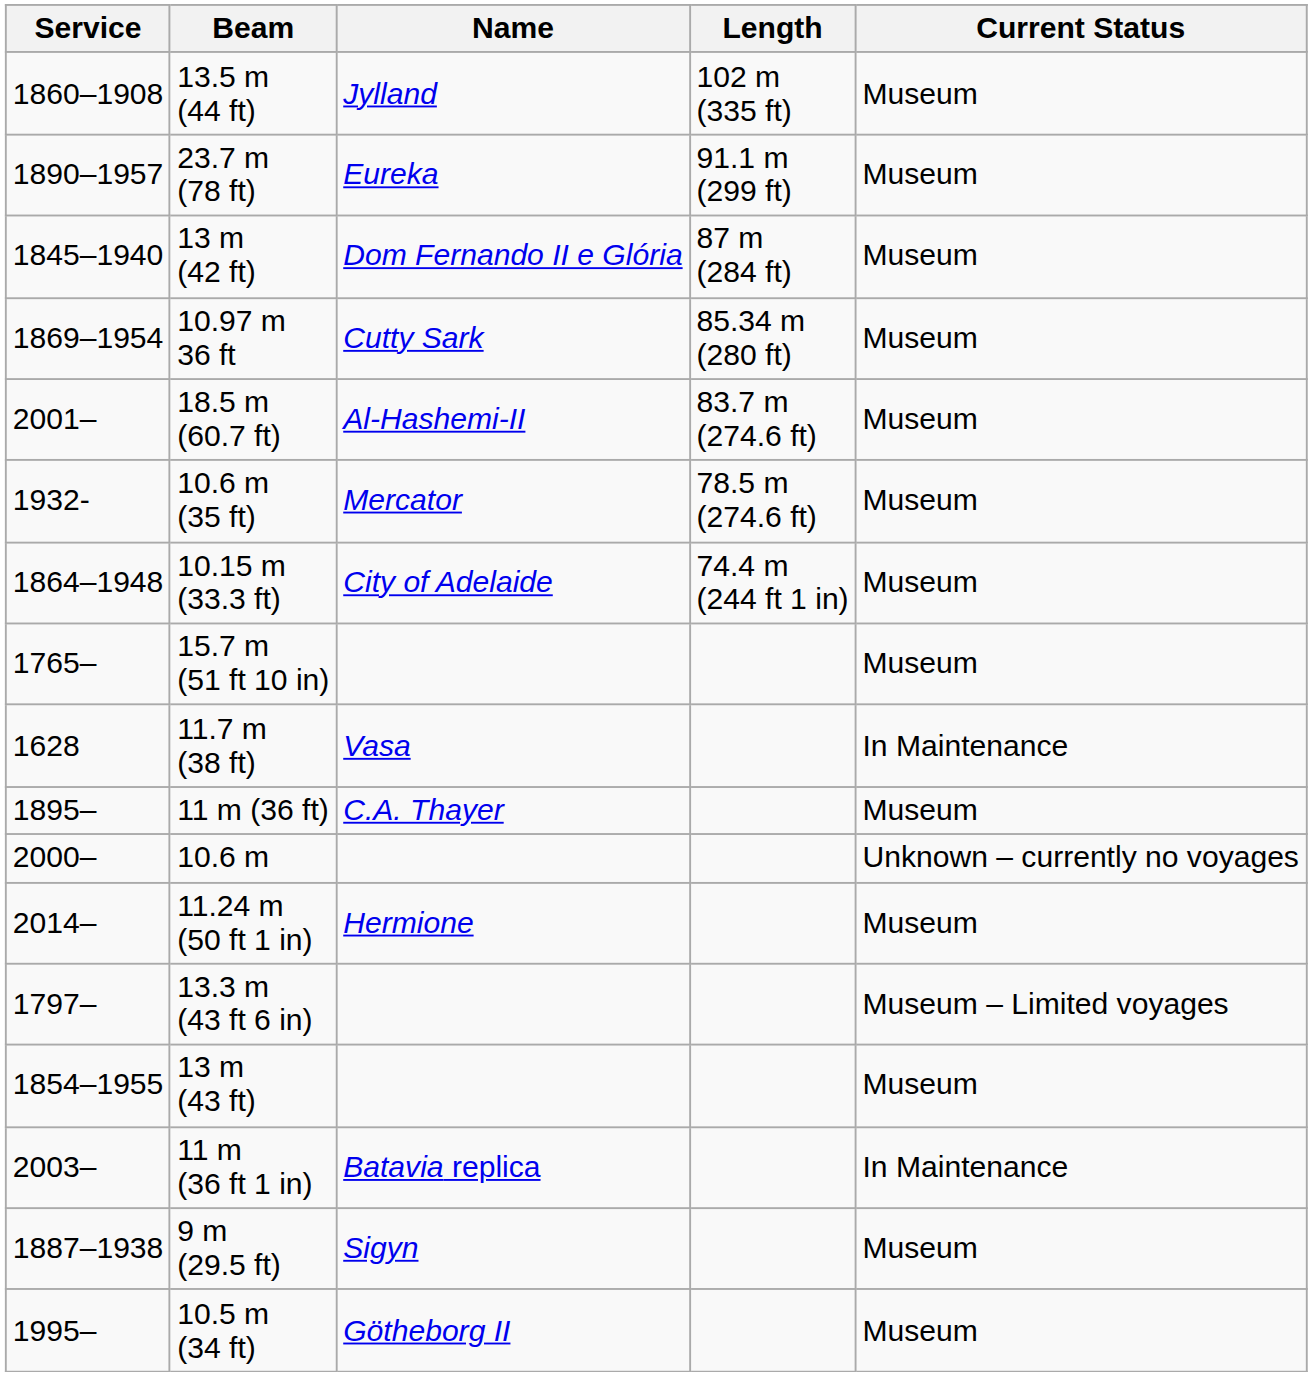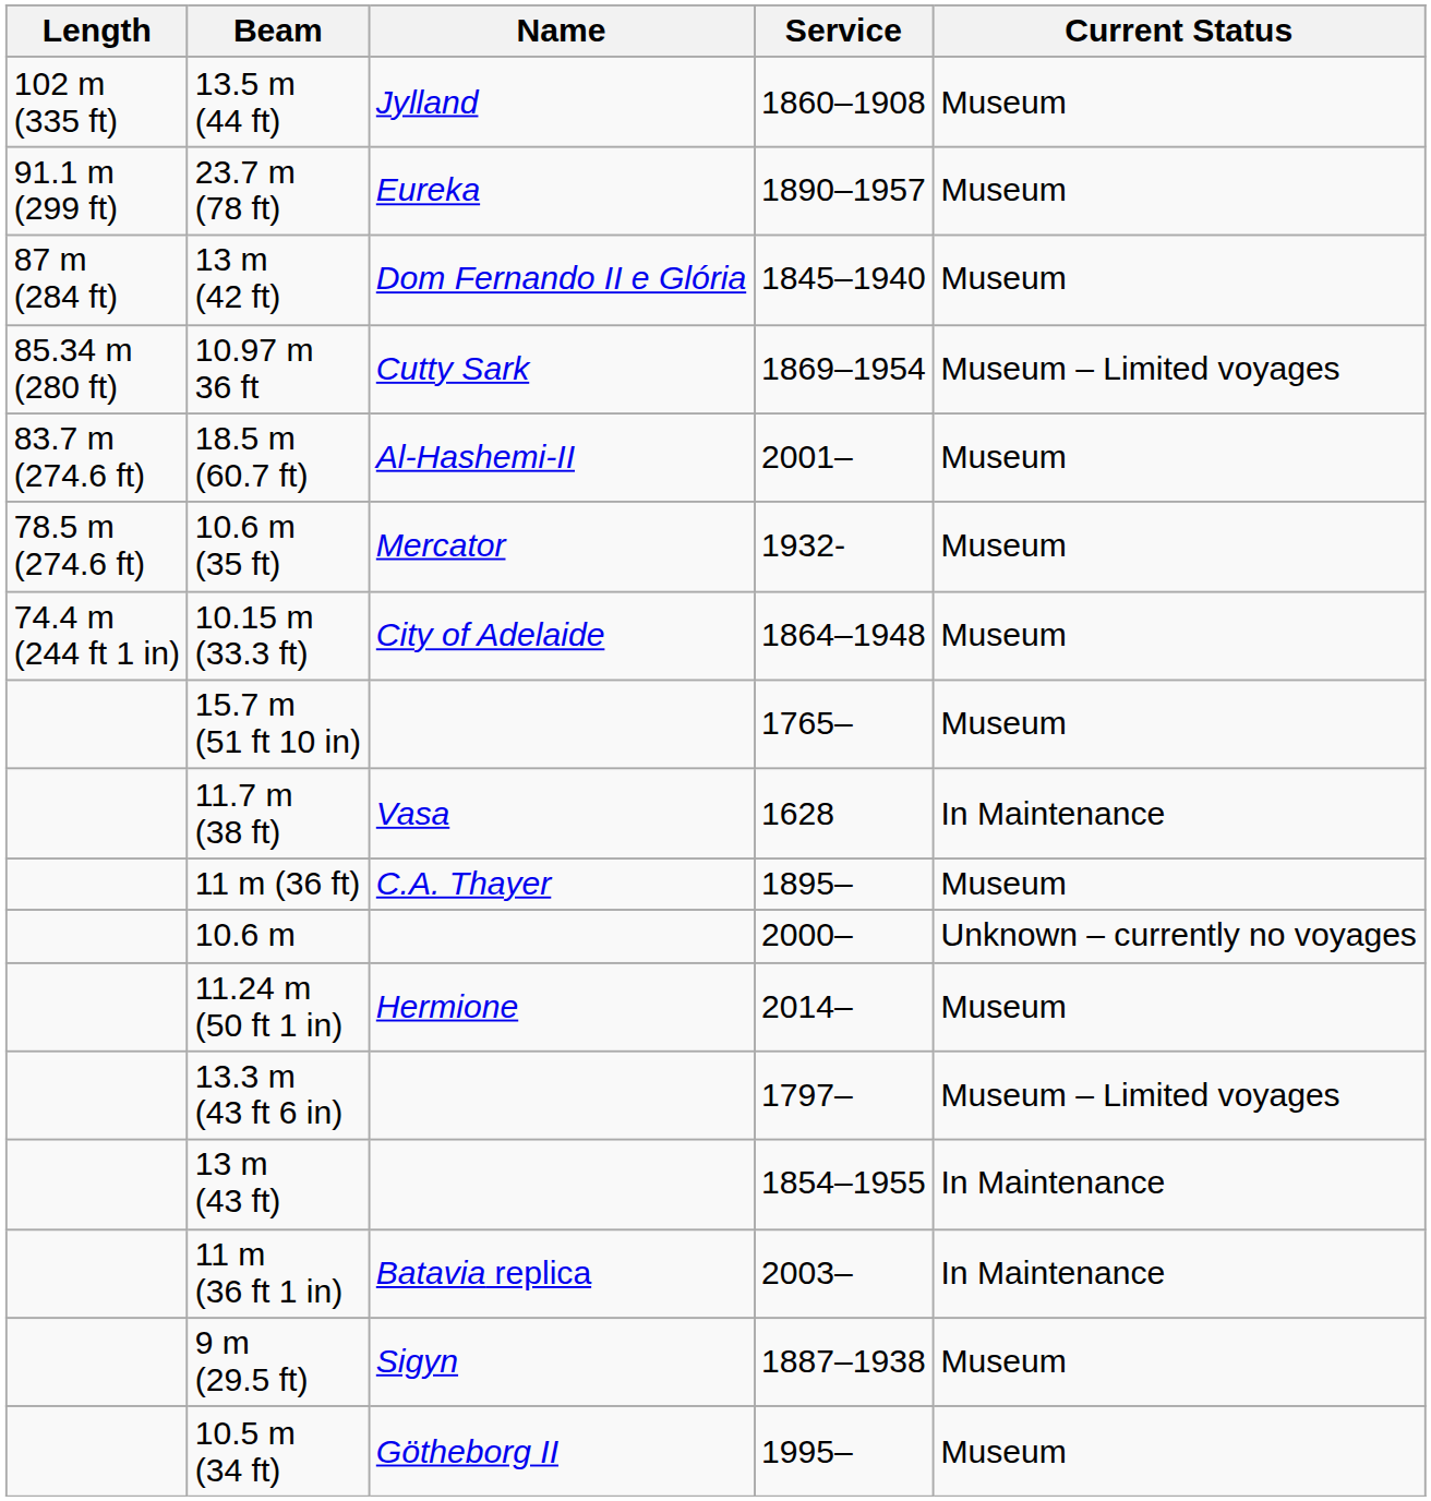columns swapped: Length <-> Service
10.97 m 36 ft | Current Status: Museum -> Museum – Limited voyages
13 m (43 ft) | Current Status: Museum -> In Maintenance
